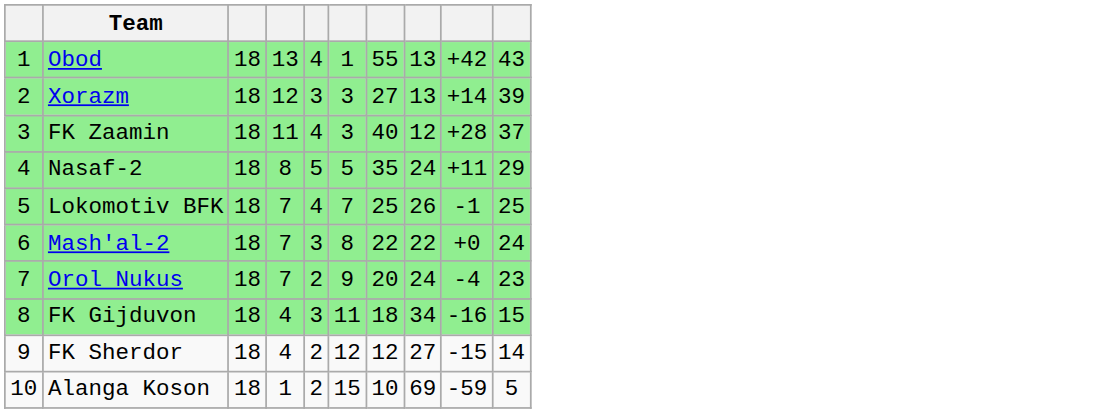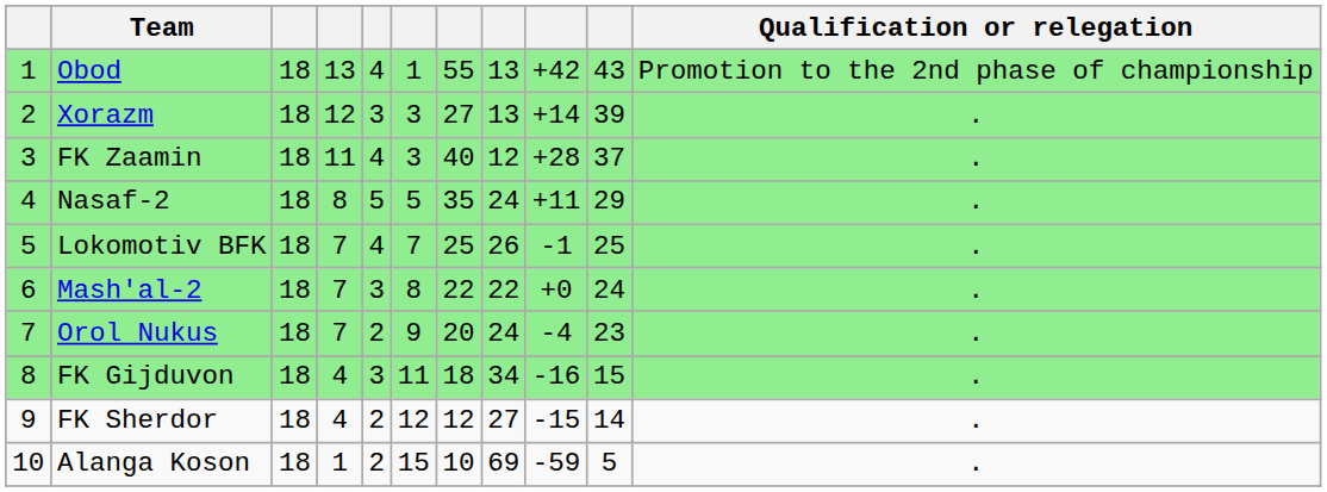+ column: Qualification or relegation | Promotion to the 2nd phase of championship | . | . | . | . | . | . | . | . | .
